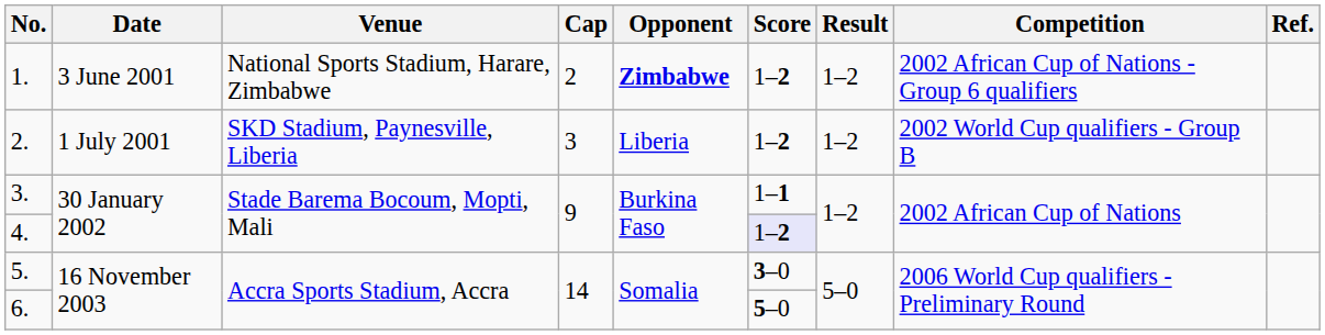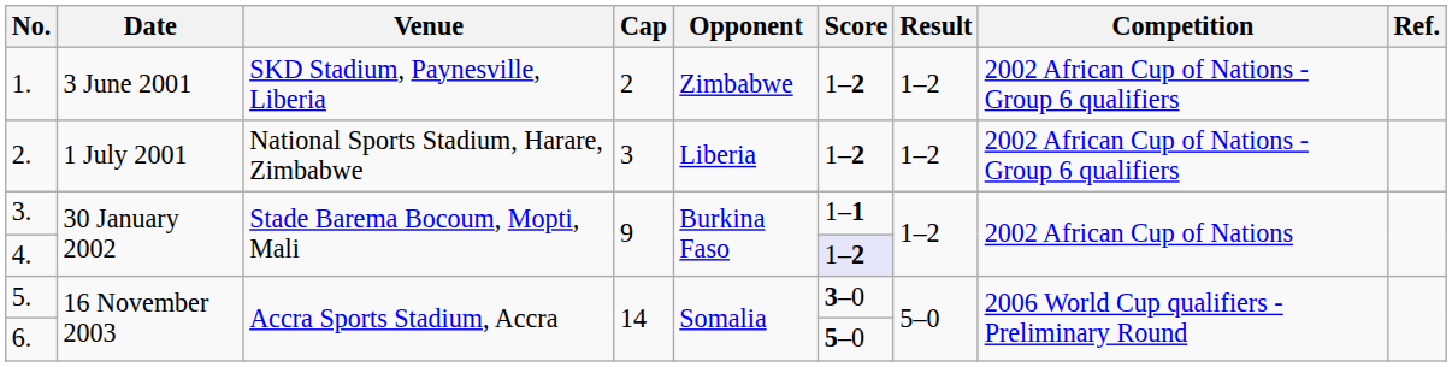1. | Venue: National Sports Stadium, Harare, Zimbabwe -> SKD Stadium, Paynesville, Liberia
1. | Opponent: bold -> normal
2. | Venue: SKD Stadium, Paynesville, Liberia -> National Sports Stadium, Harare, Zimbabwe
2. | Competition: 2002 World Cup qualifiers - Group B -> 2002 African Cup of Nations - Group 6 qualifiers
